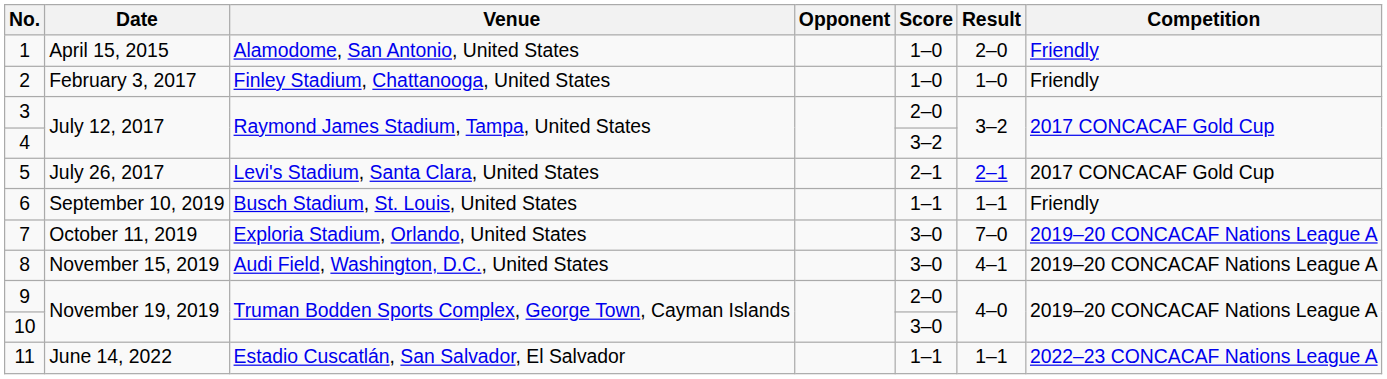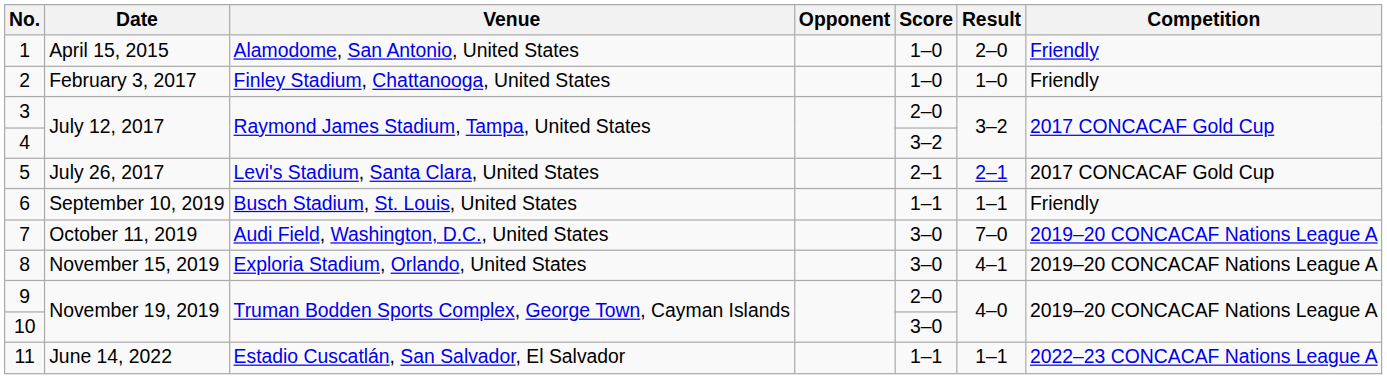7 | Venue: Exploria Stadium, Orlando, United States -> Audi Field, Washington, D.C., United States
8 | Venue: Audi Field, Washington, D.C., United States -> Exploria Stadium, Orlando, United States
